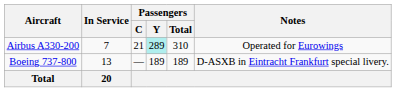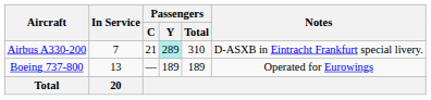Airbus A330-200 | Notes: Operated for Eurowings -> D-ASXB in Eintracht Frankfurt special livery.
Boeing 737-800 | Notes: D-ASXB in Eintracht Frankfurt special livery. -> Operated for Eurowings
